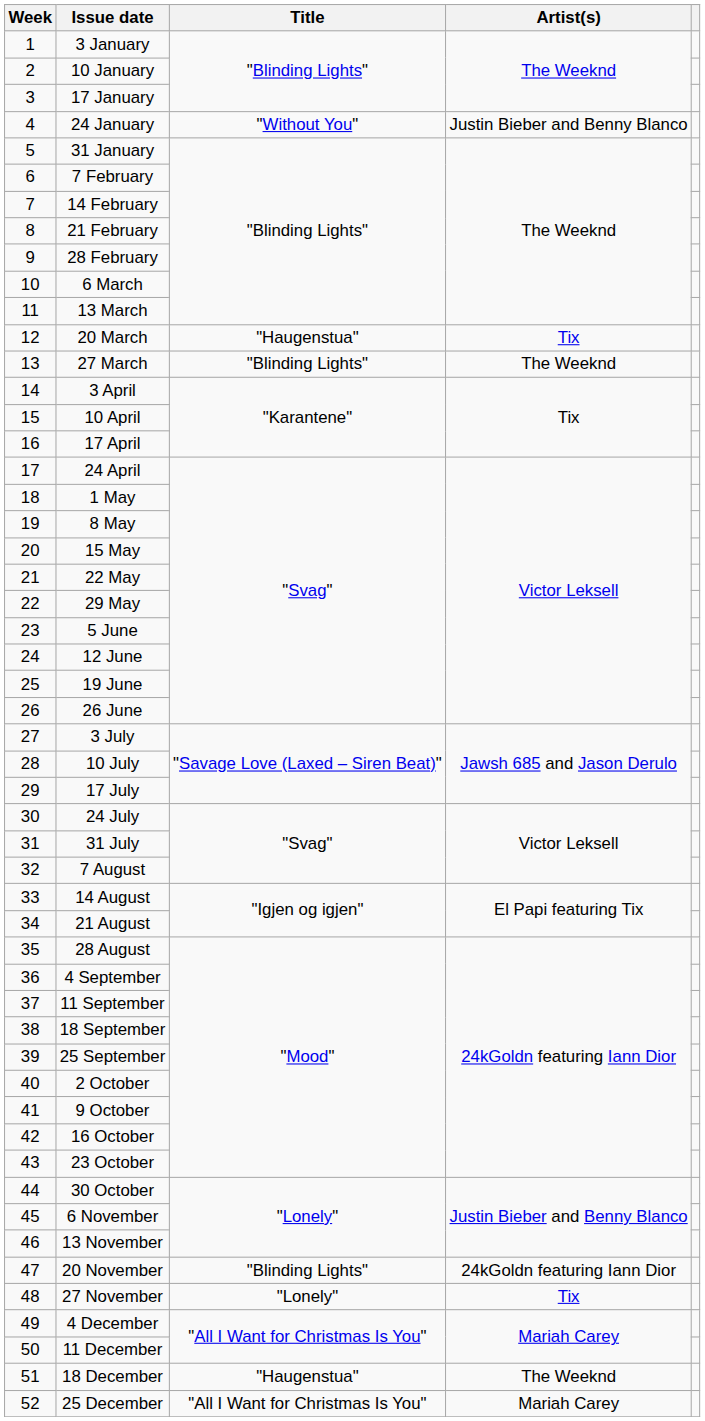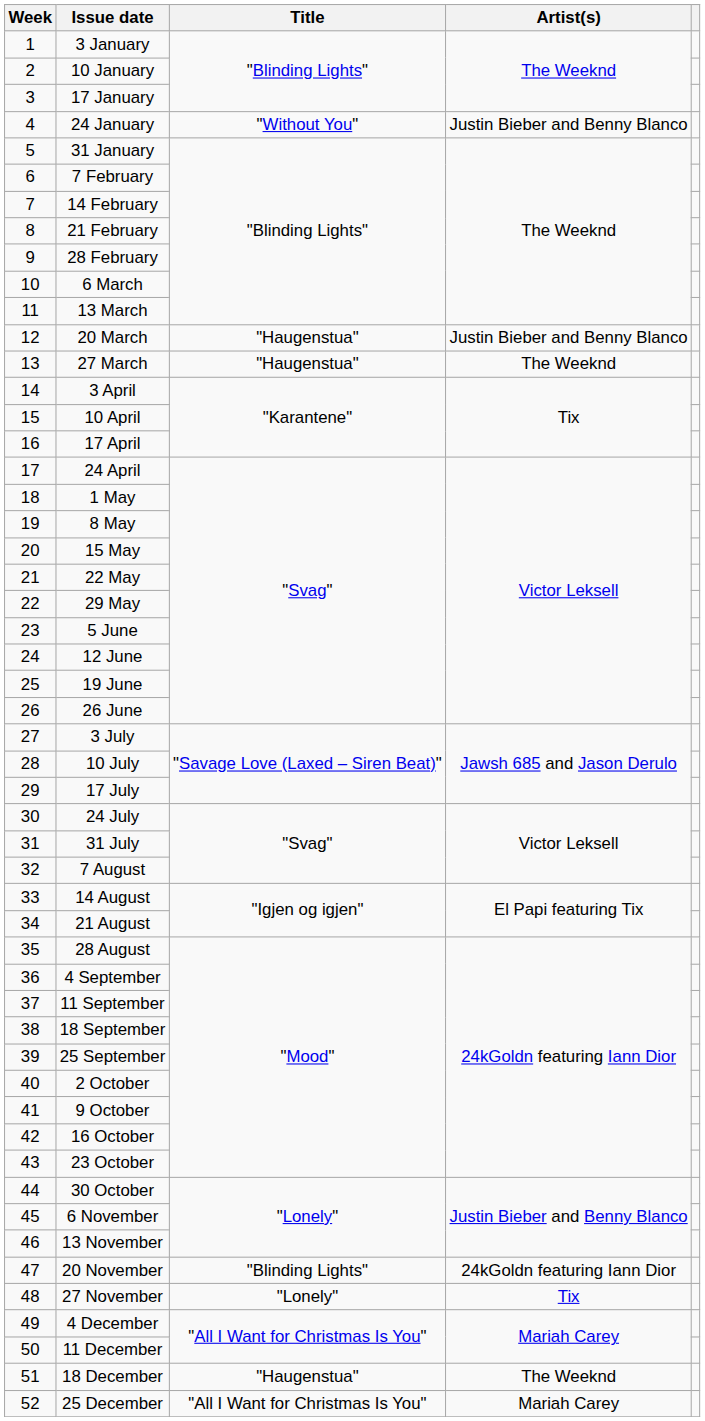20 March | Artist(s): Tix -> Justin Bieber and Benny Blanco
27 March | Title: "Blinding Lights" -> "Haugenstua"
